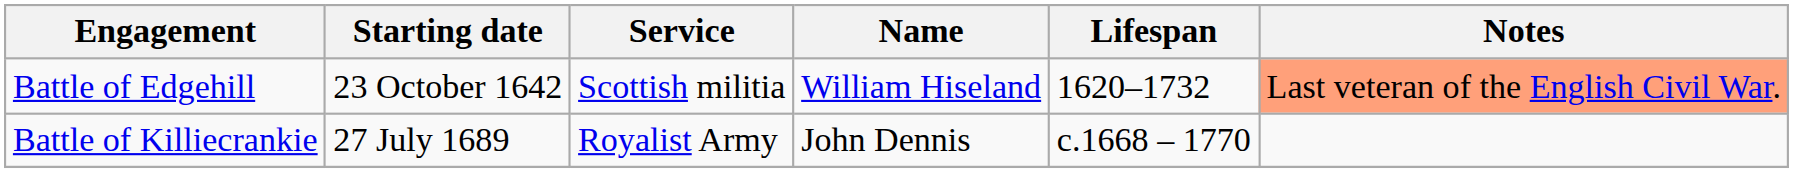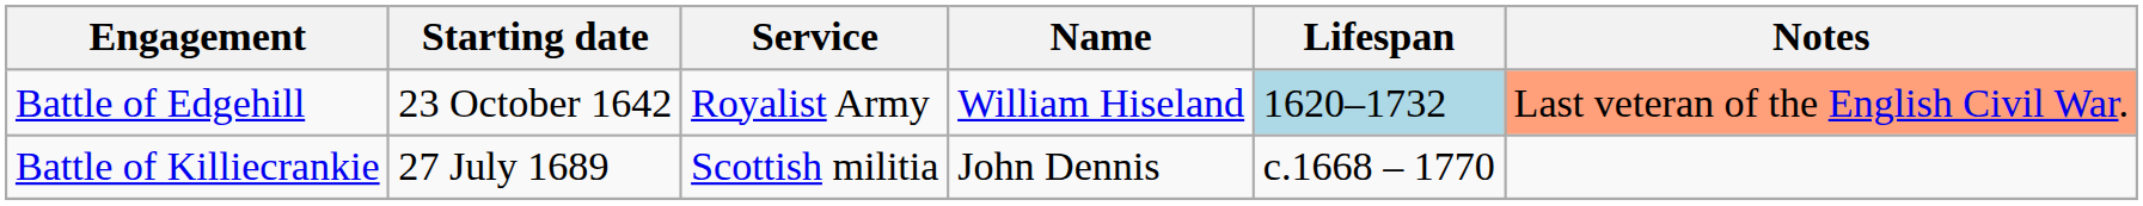Battle of Edgehill | Service: Scottish militia -> Royalist Army
Battle of Edgehill | Lifespan: no background -> lightblue background
Battle of Killiecrankie | Service: Royalist Army -> Scottish militia
